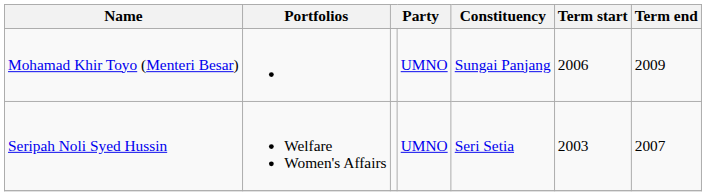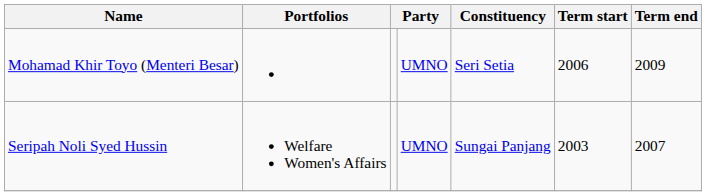Mohamad Khir Toyo (Menteri Besar) | Constituency: Sungai Panjang -> Seri Setia
Seripah Noli Syed Hussin | Constituency: Seri Setia -> Sungai Panjang
